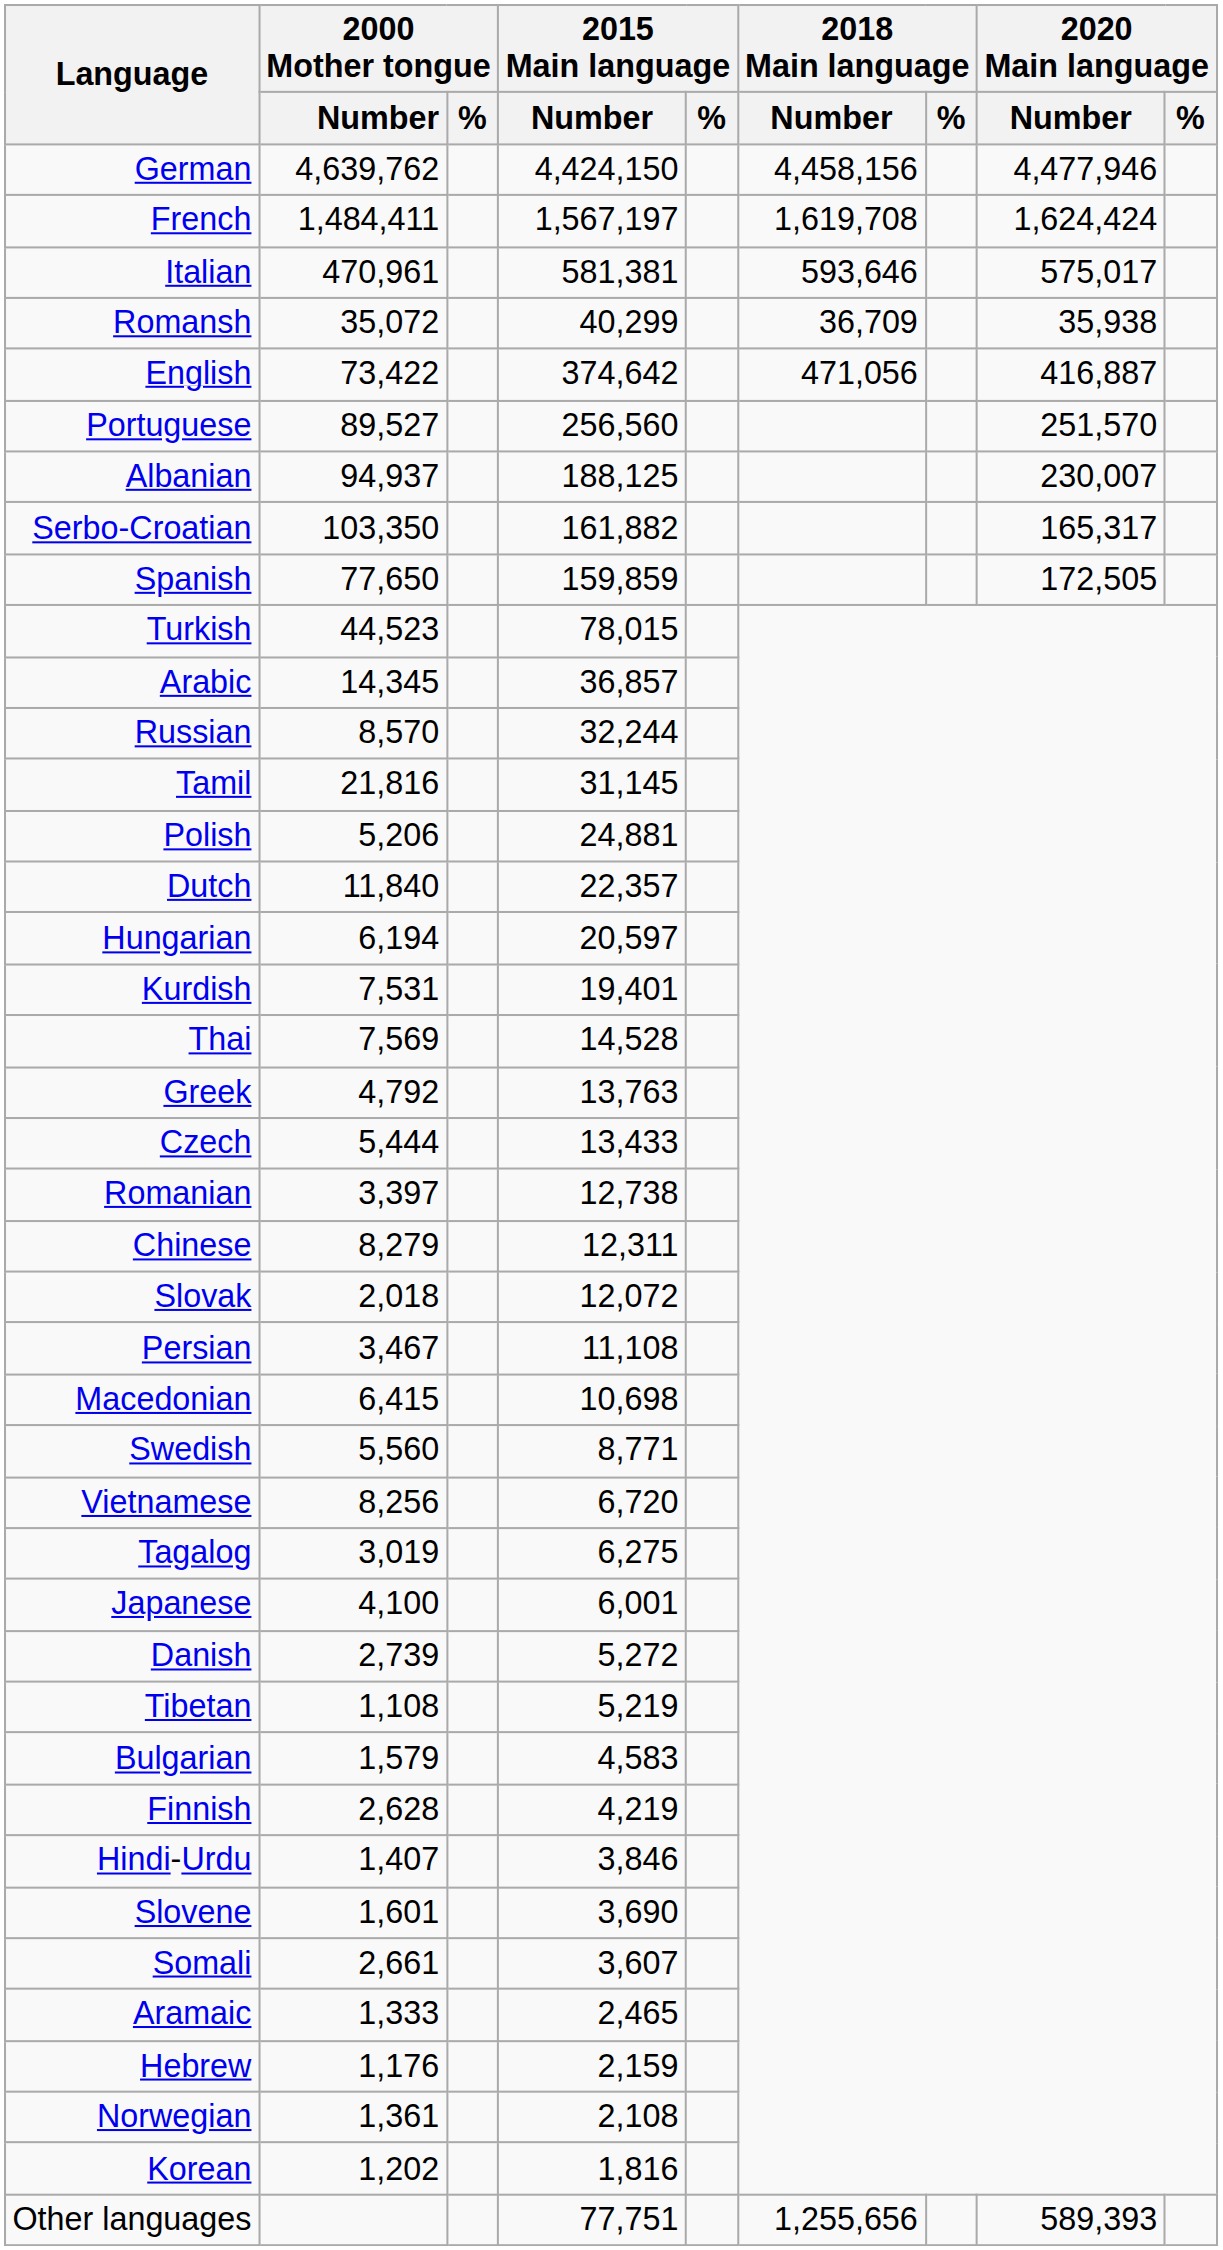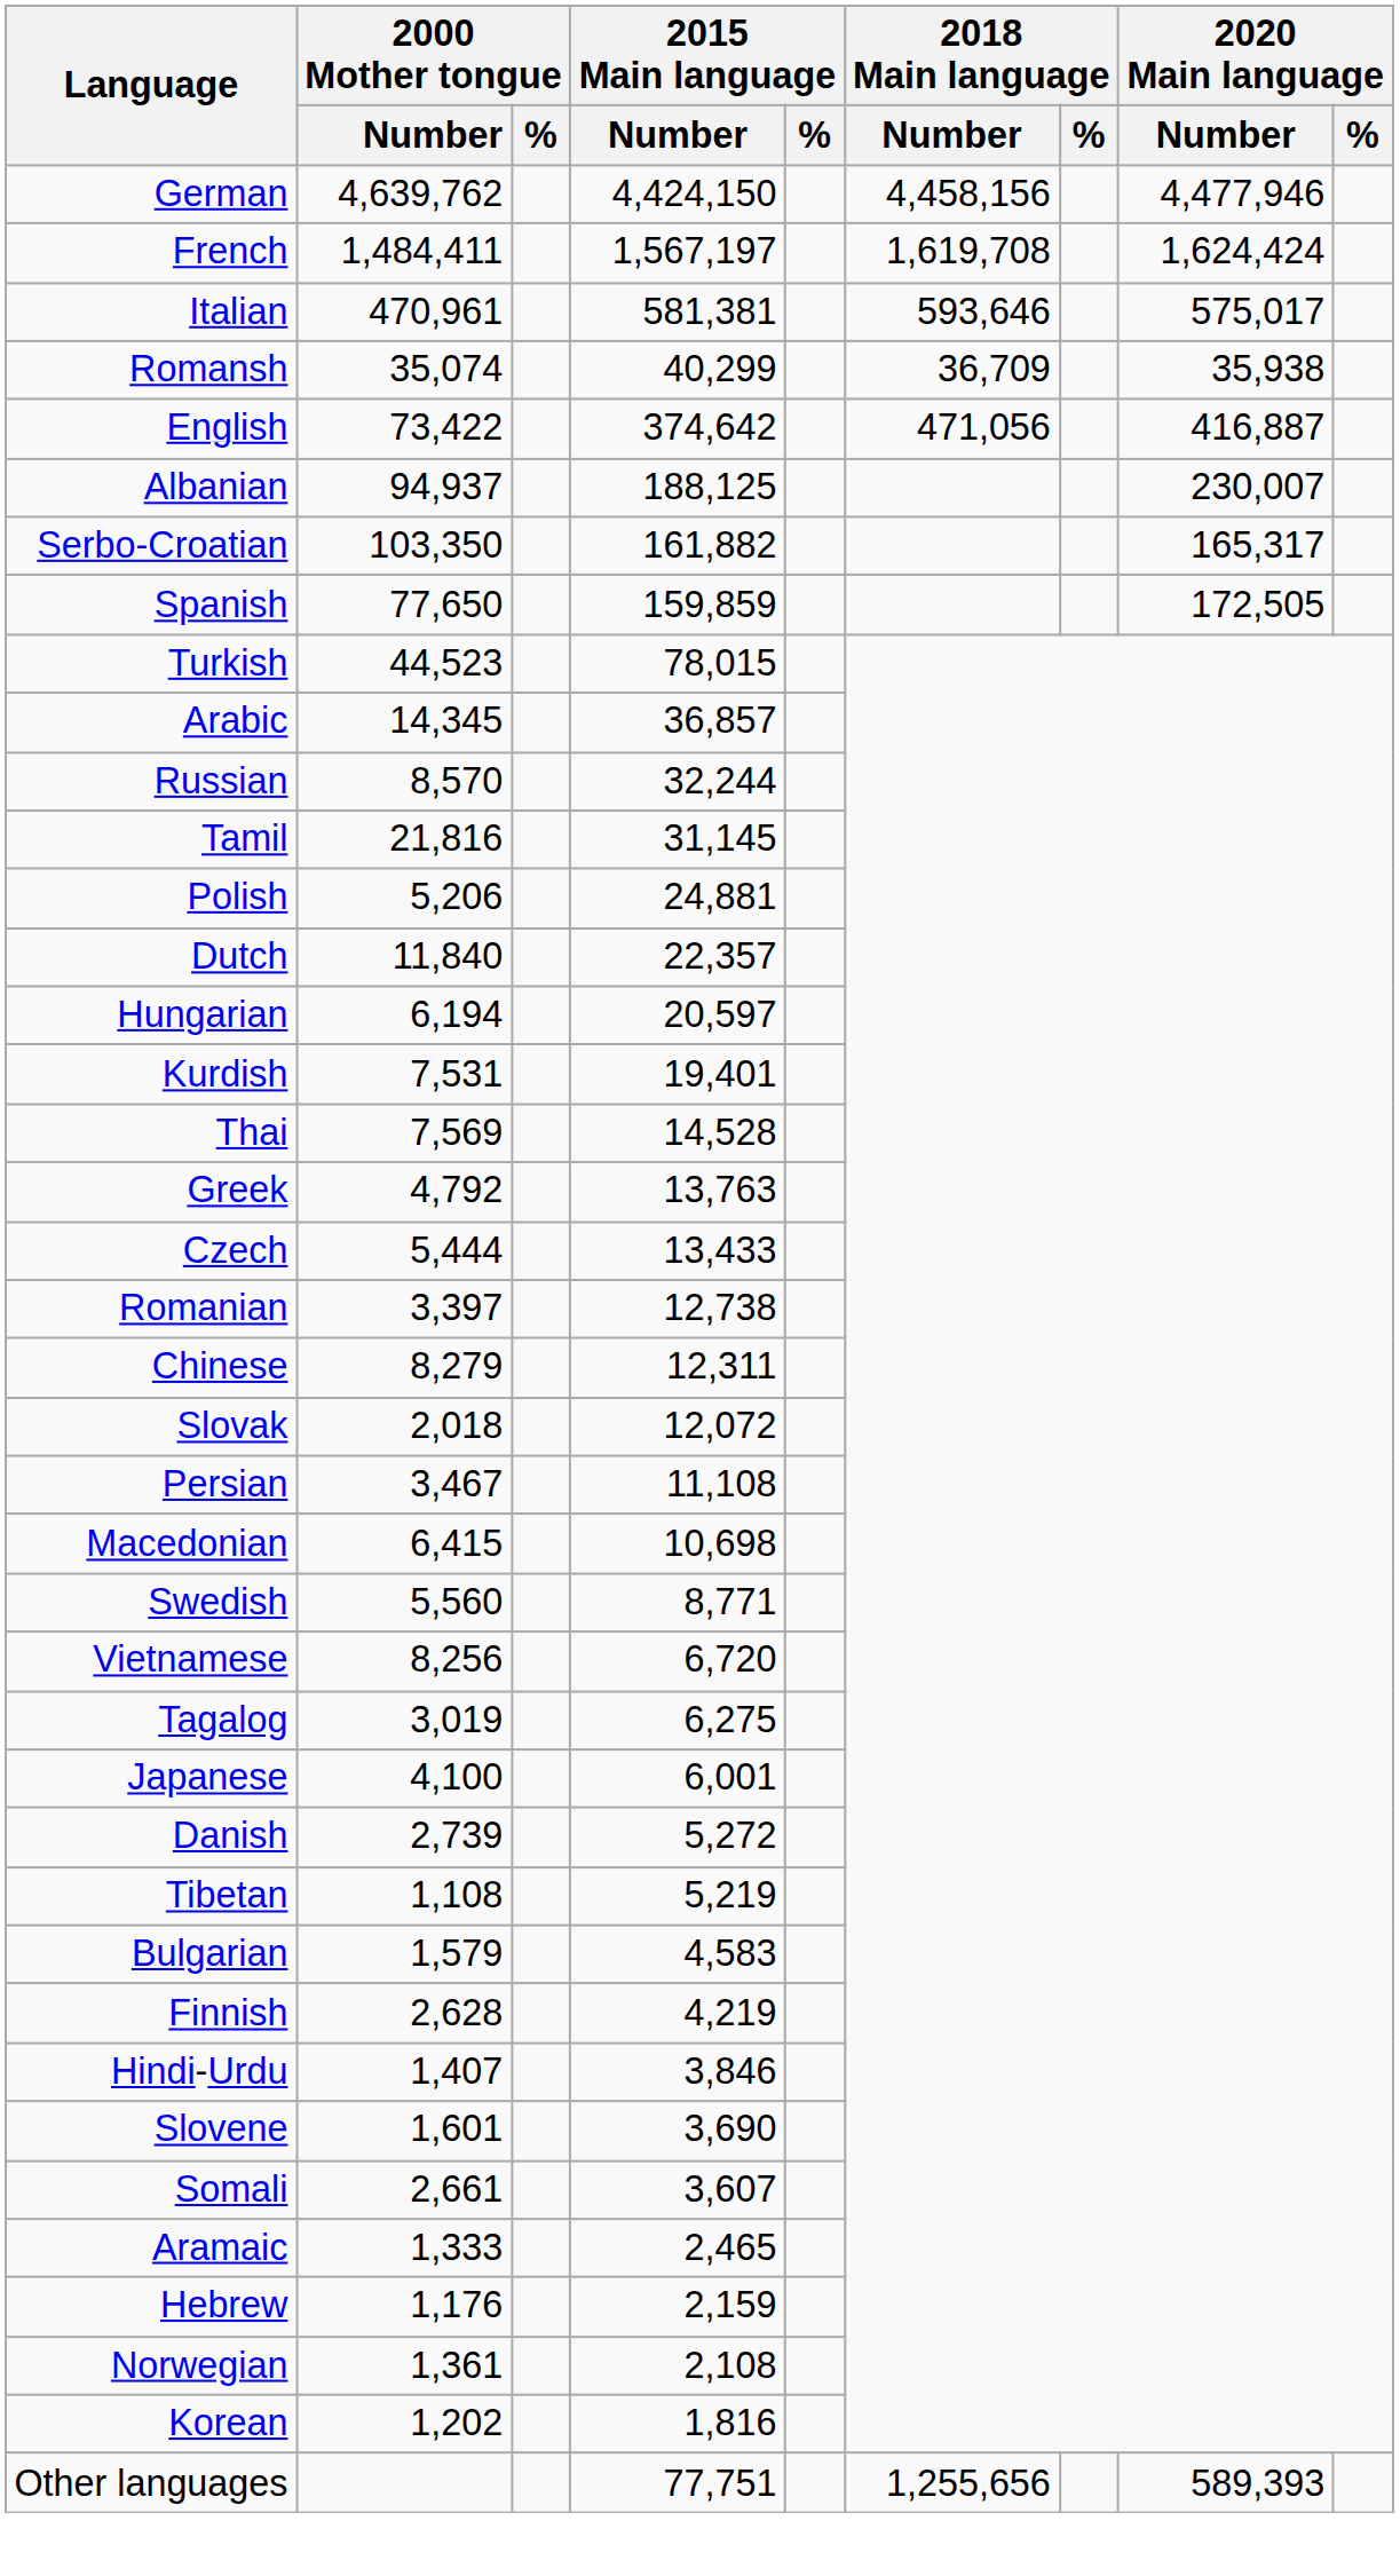Romansh | 2000 Mother tongue / Number: 35,072 -> 35,074
- row: Portuguese | 89,527 | 256,560 | 251,570
